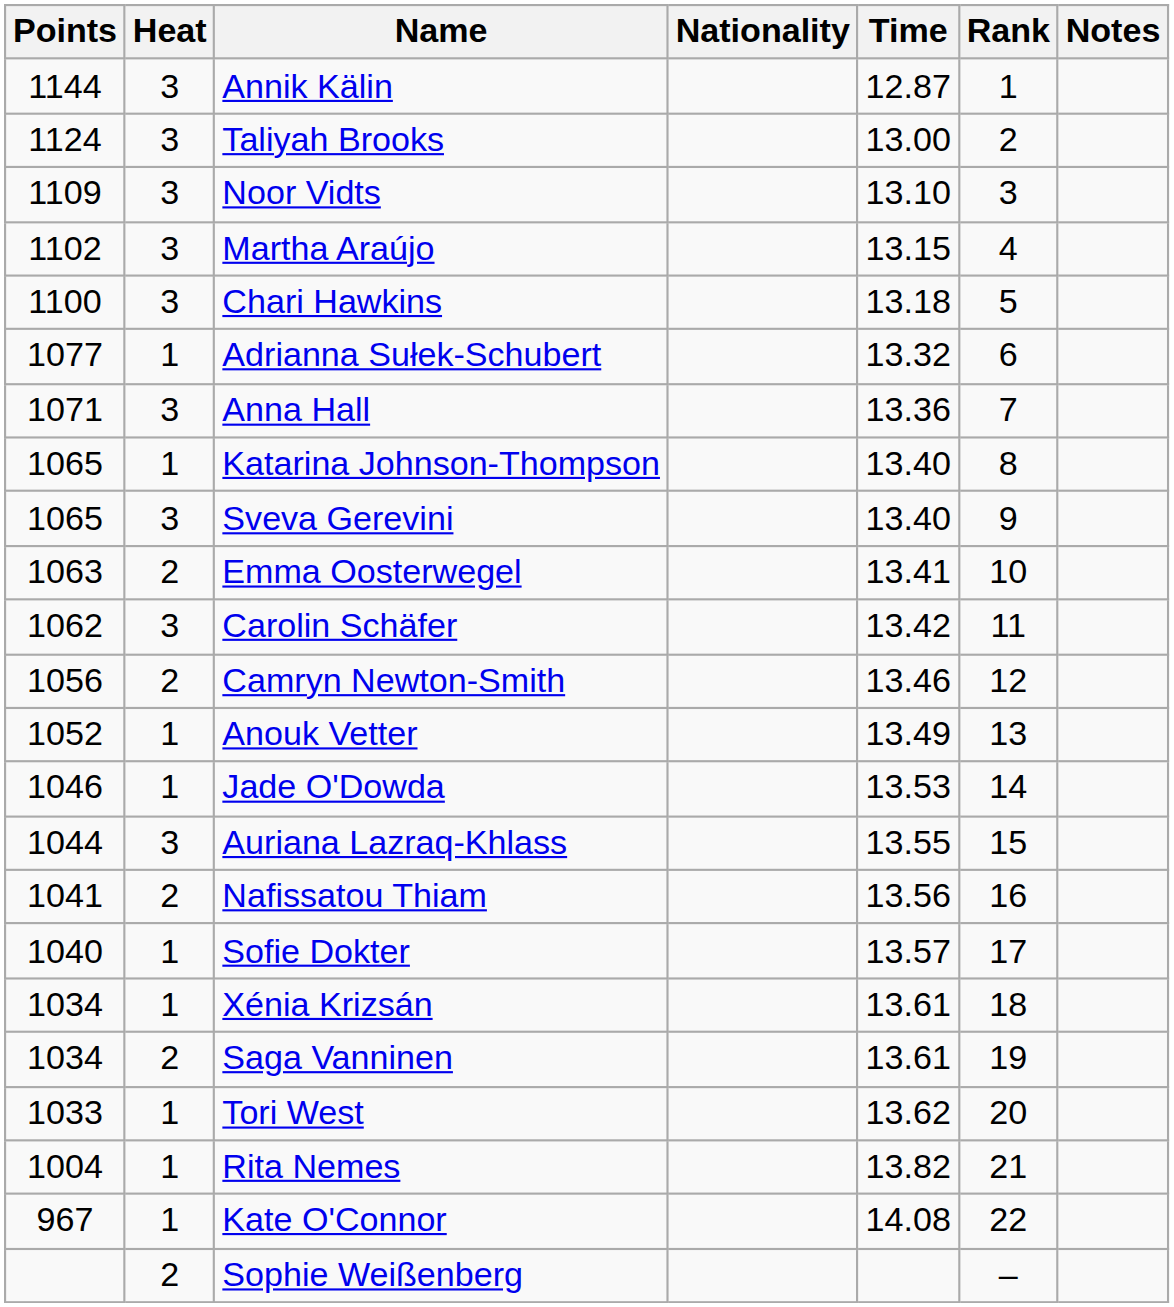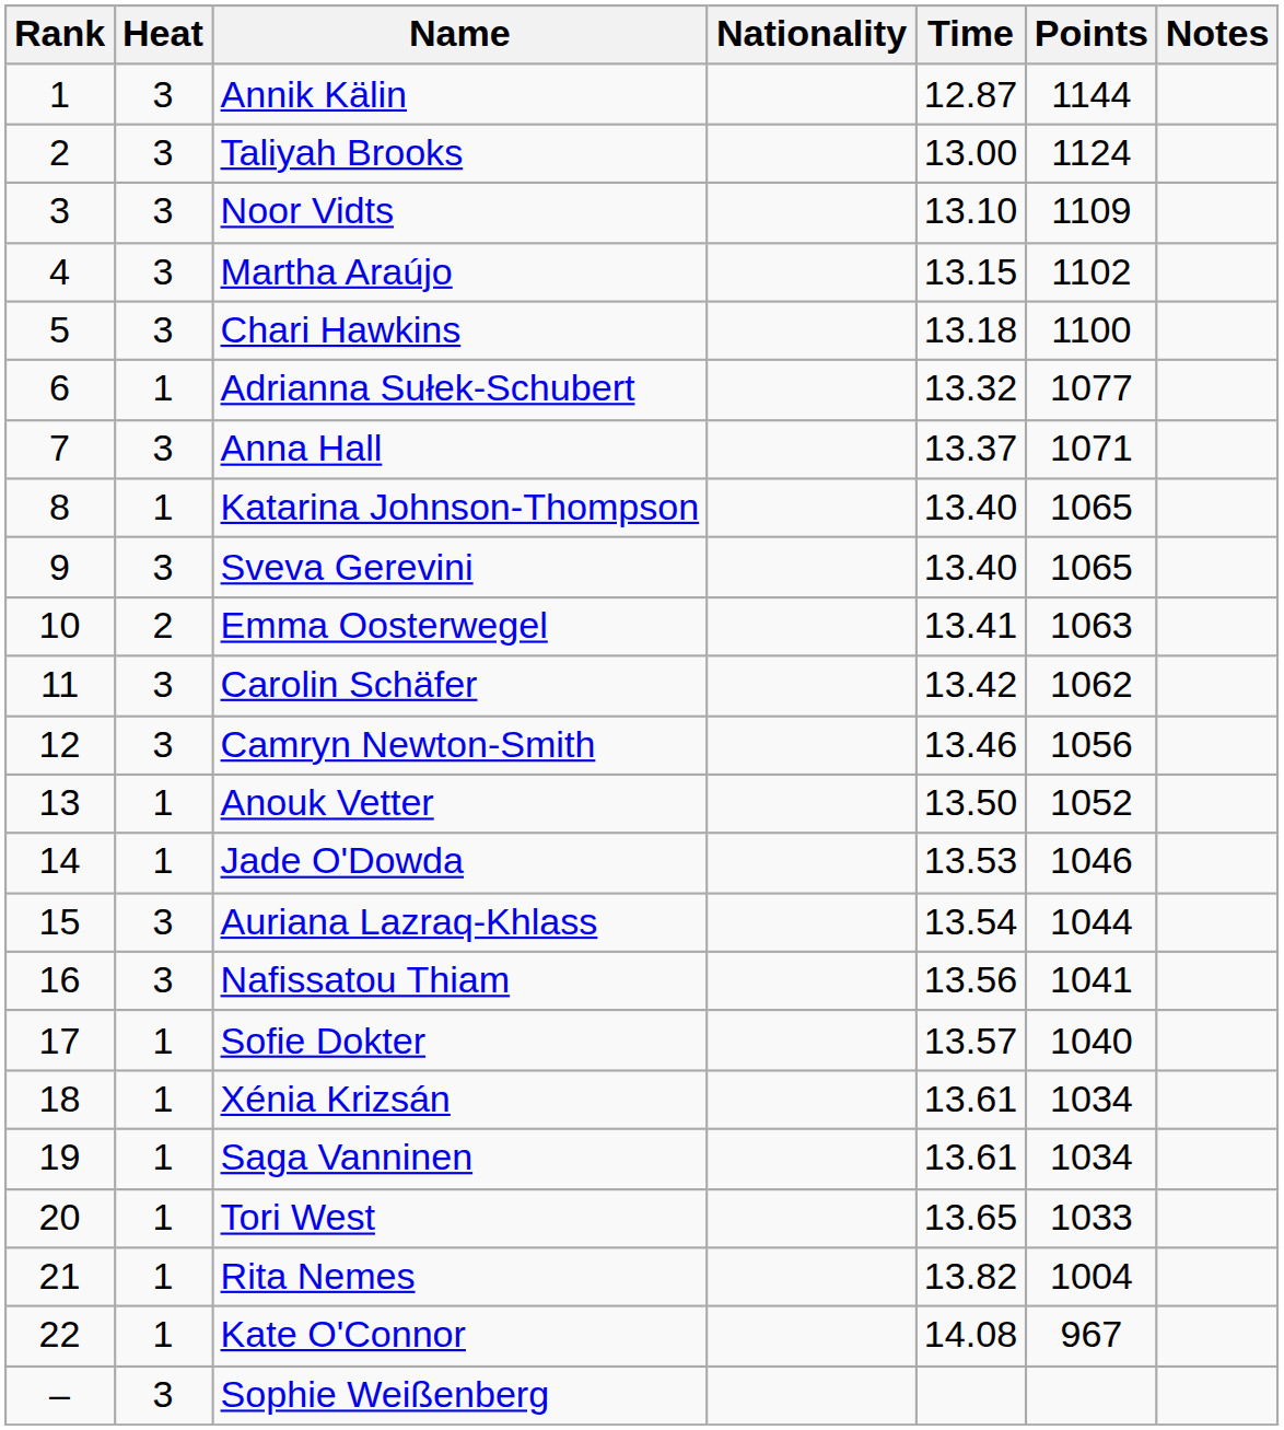columns swapped: Rank <-> Points
Anna Hall | Time: 13.36 -> 13.37
Camryn Newton-Smith | Heat: 2 -> 3
Anouk Vetter | Time: 13.49 -> 13.50
Auriana Lazraq-Khlass | Time: 13.55 -> 13.54
Nafissatou Thiam | Heat: 2 -> 3
Saga Vanninen | Heat: 2 -> 1
Tori West | Time: 13.62 -> 13.65
Sophie Weißenberg | Heat: 2 -> 3
